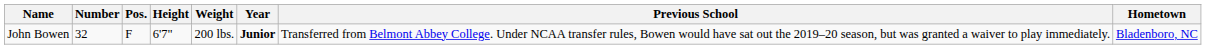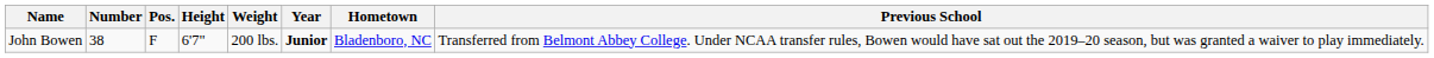columns swapped: Hometown <-> Previous School
John Bowen | Number: 32 -> 38
